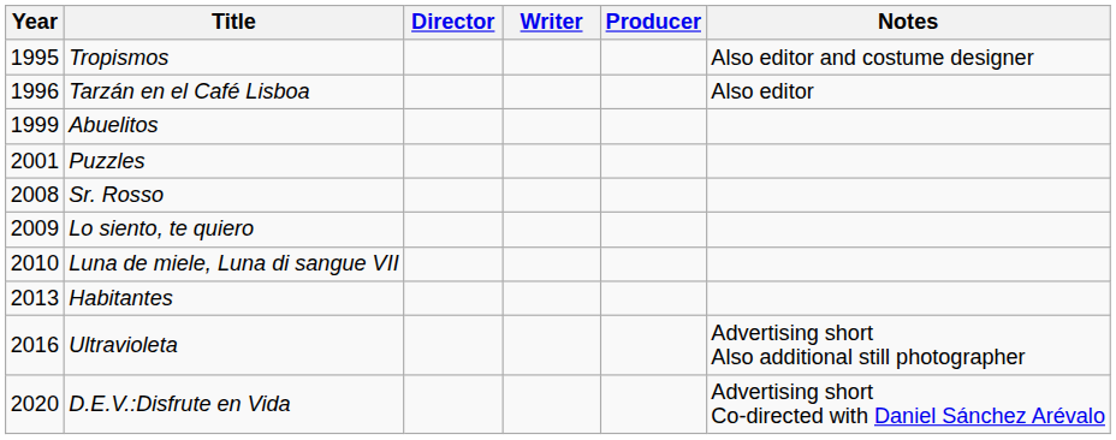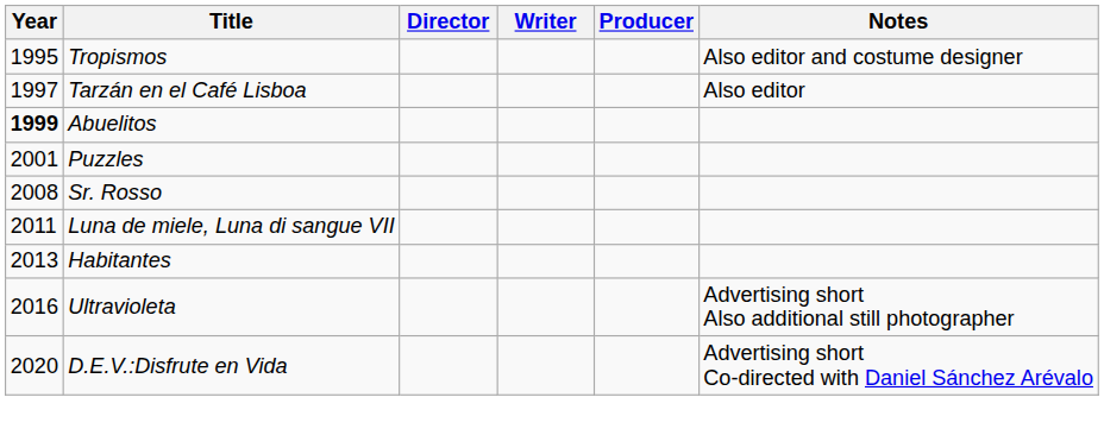Tarzán en el Café Lisboa | Year: 1996 -> 1997
Abuelitos | Year: normal -> bold
- row: 2009 | Lo siento, te quiero
Luna de miele, Luna di sangue VII | Year: 2010 -> 2011
